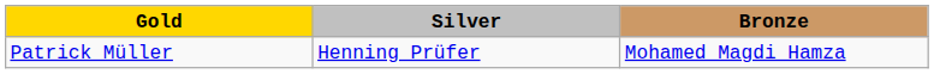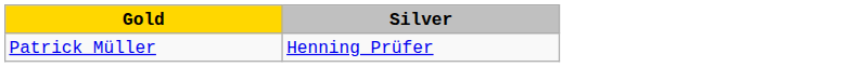- column: Bronze | Mohamed Magdi Hamza
